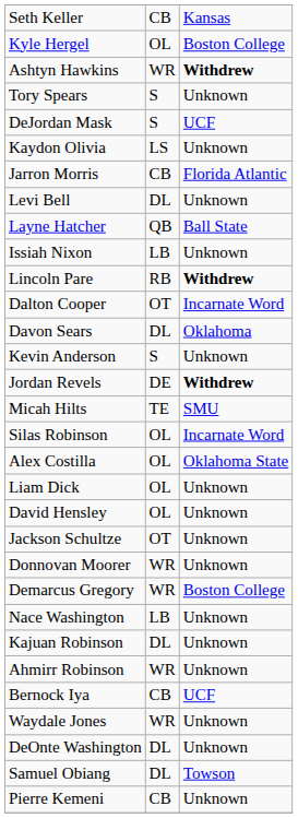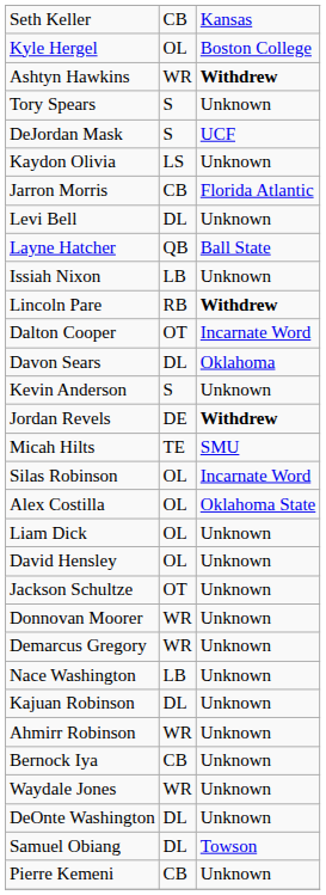Demarcus Gregory | column 3: Boston College -> Unknown
Bernock Iya | column 3: UCF -> Unknown
